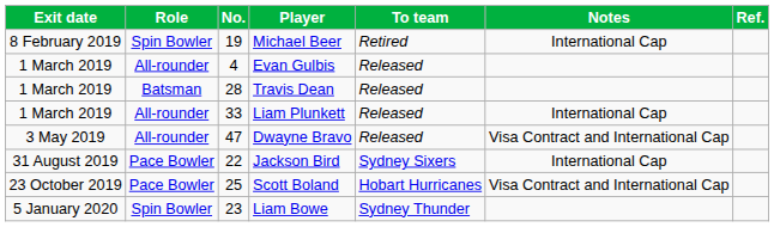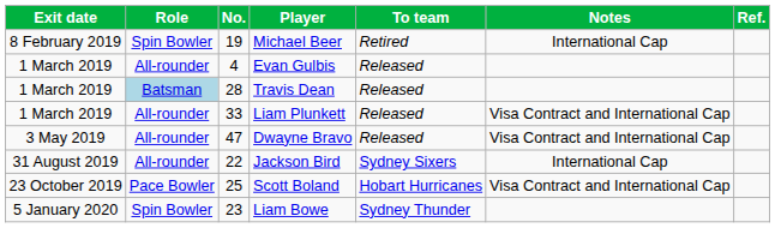Travis Dean | Role: no background -> lightblue background
Liam Plunkett | Notes: International Cap -> Visa Contract and International Cap
Jackson Bird | Role: Pace Bowler -> All-rounder
